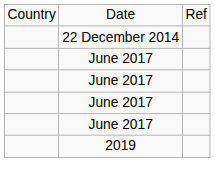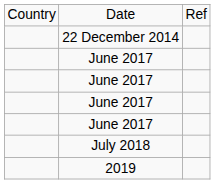+ row: July 2018
